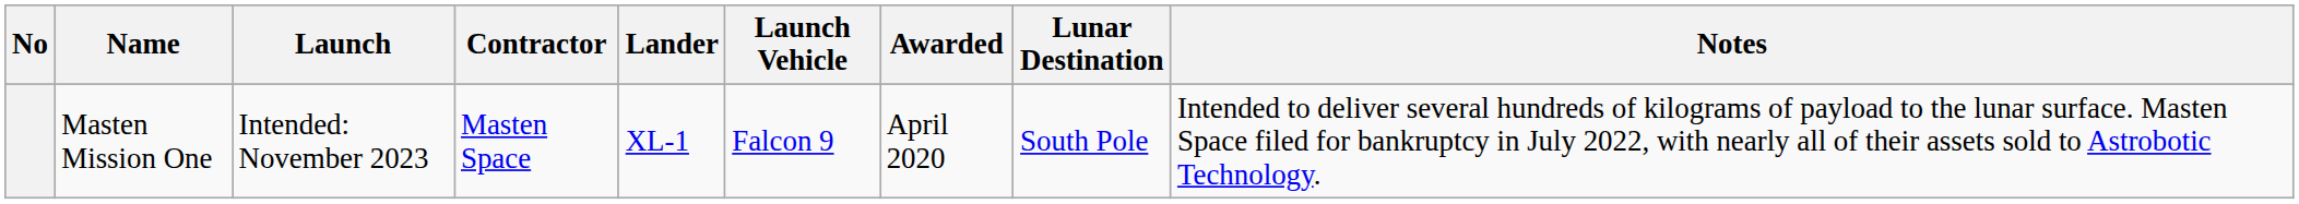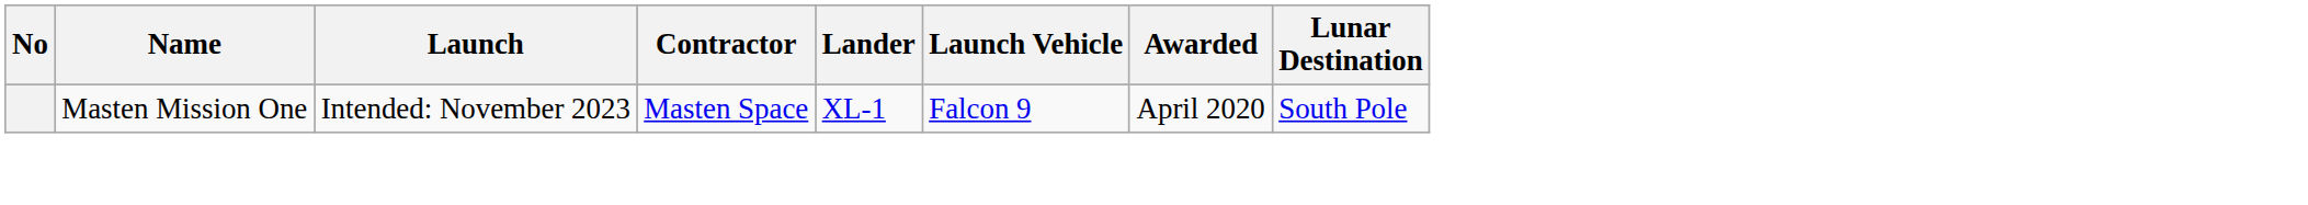- column: Notes | Intended to deliver several hundreds of kilograms of payload to the lunar surface. Masten Space filed for bankruptcy in July 2022, with nearly all of their assets sold to Astrobotic Technology.
